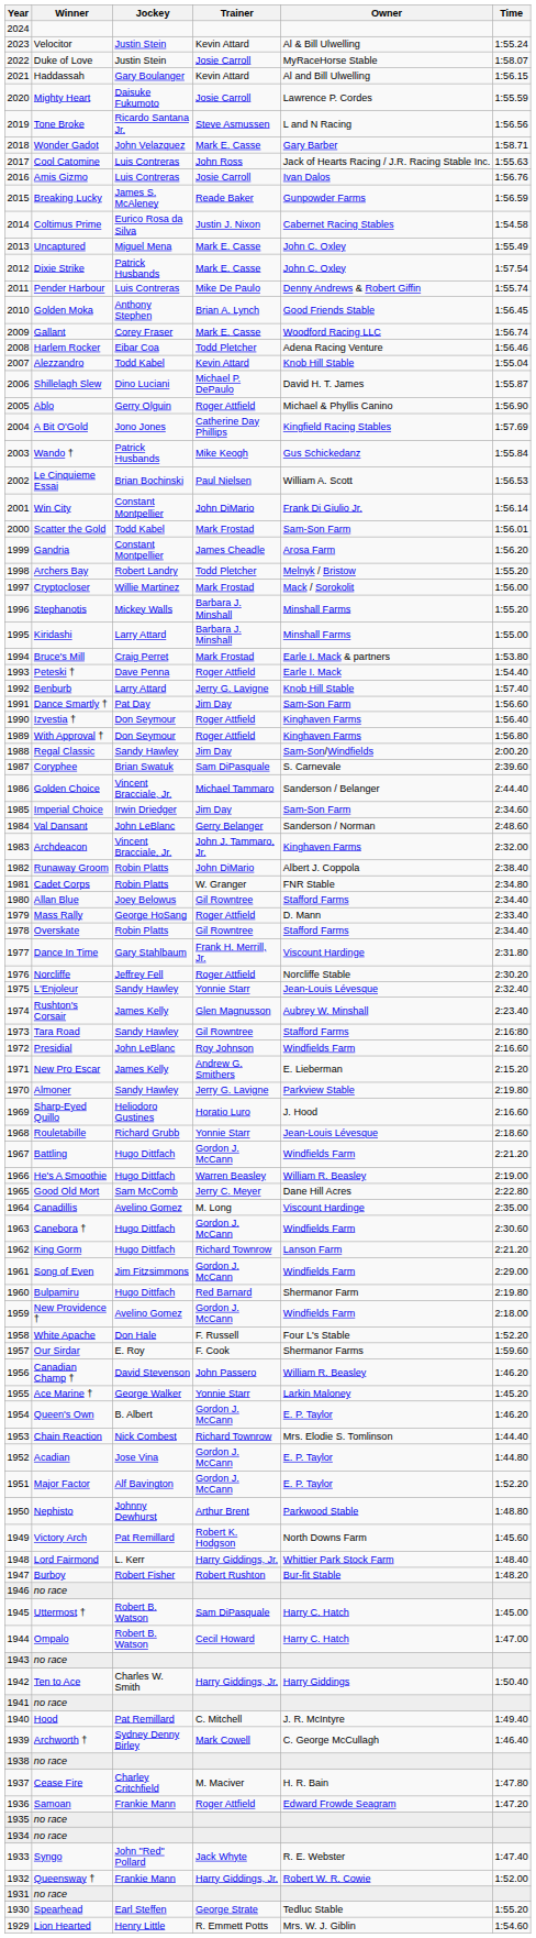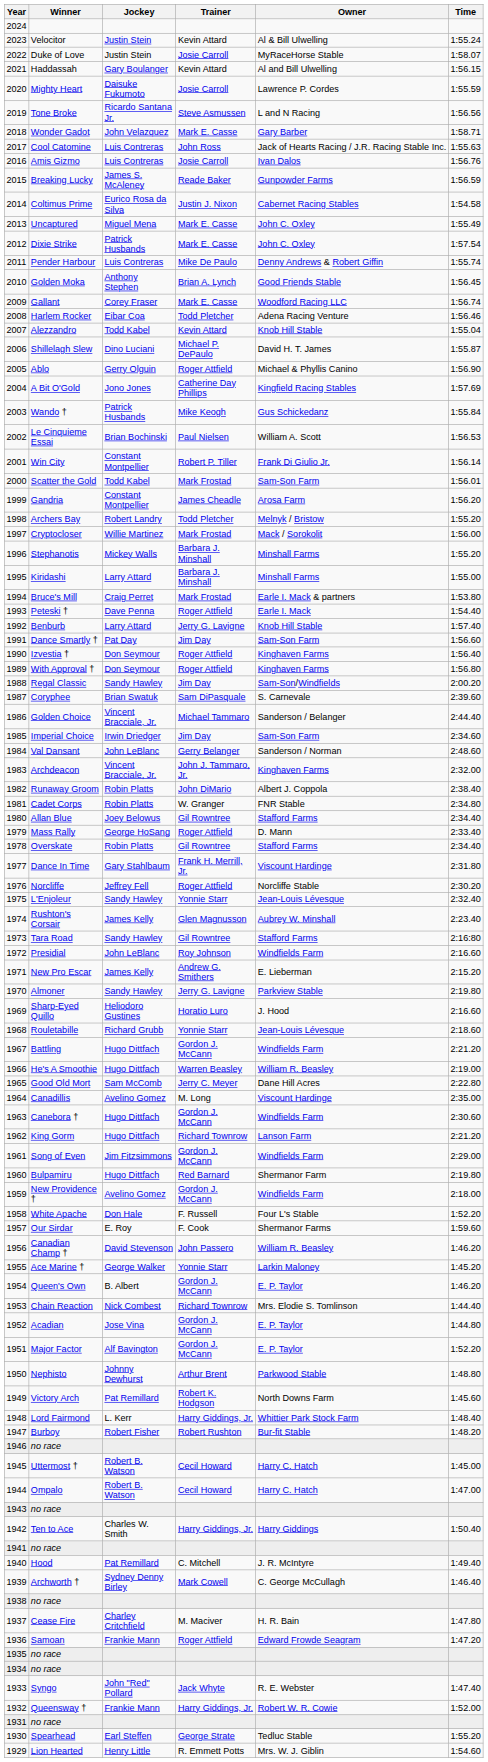Win City | Trainer: John DiMario -> Robert P. Tiller
Uttermost † | Trainer: Sam DiPasquale -> Cecil Howard
